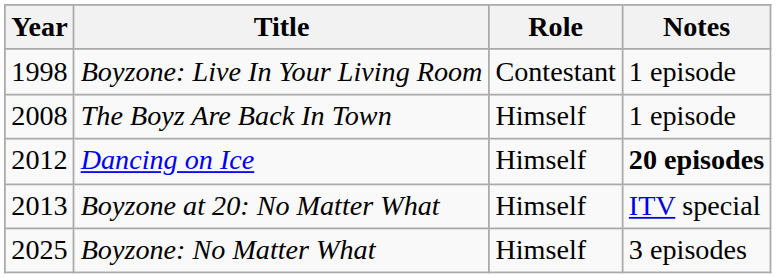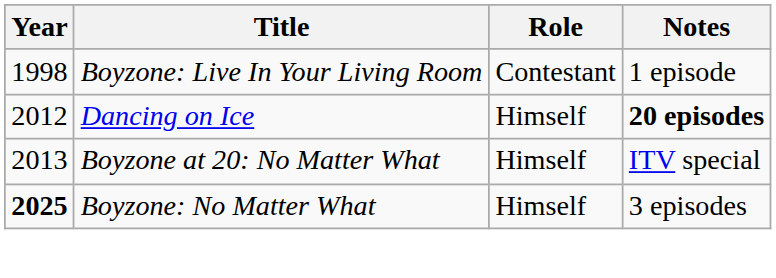- row: 2008 | The Boyz Are Back In Town | Himself | 1 episode
Boyzone: No Matter What | Year: normal -> bold
